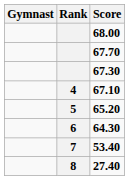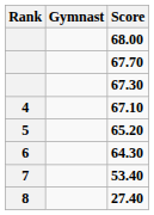columns swapped: Rank <-> Gymnast
